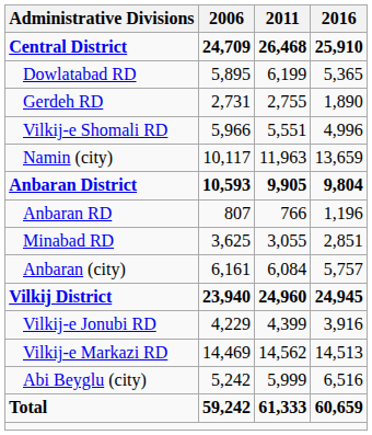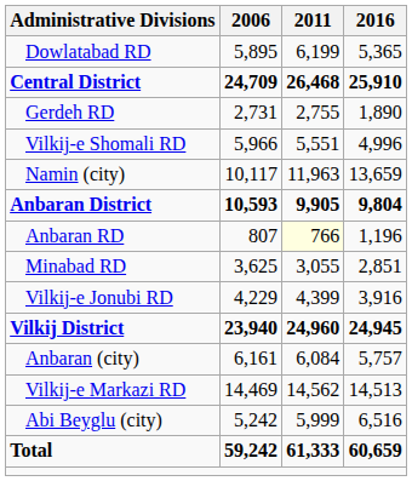rows swapped: Central District <-> Dowlatabad RD
Anbaran RD | 2011: no background -> lightyellow background
rows swapped: Anbaran (city) <-> Vilkij-e Jonubi RD
